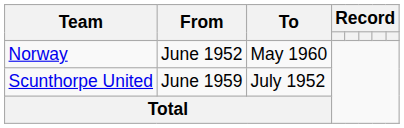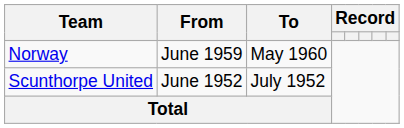Norway | From: June 1952 -> June 1959
Scunthorpe United | From: June 1959 -> June 1952
